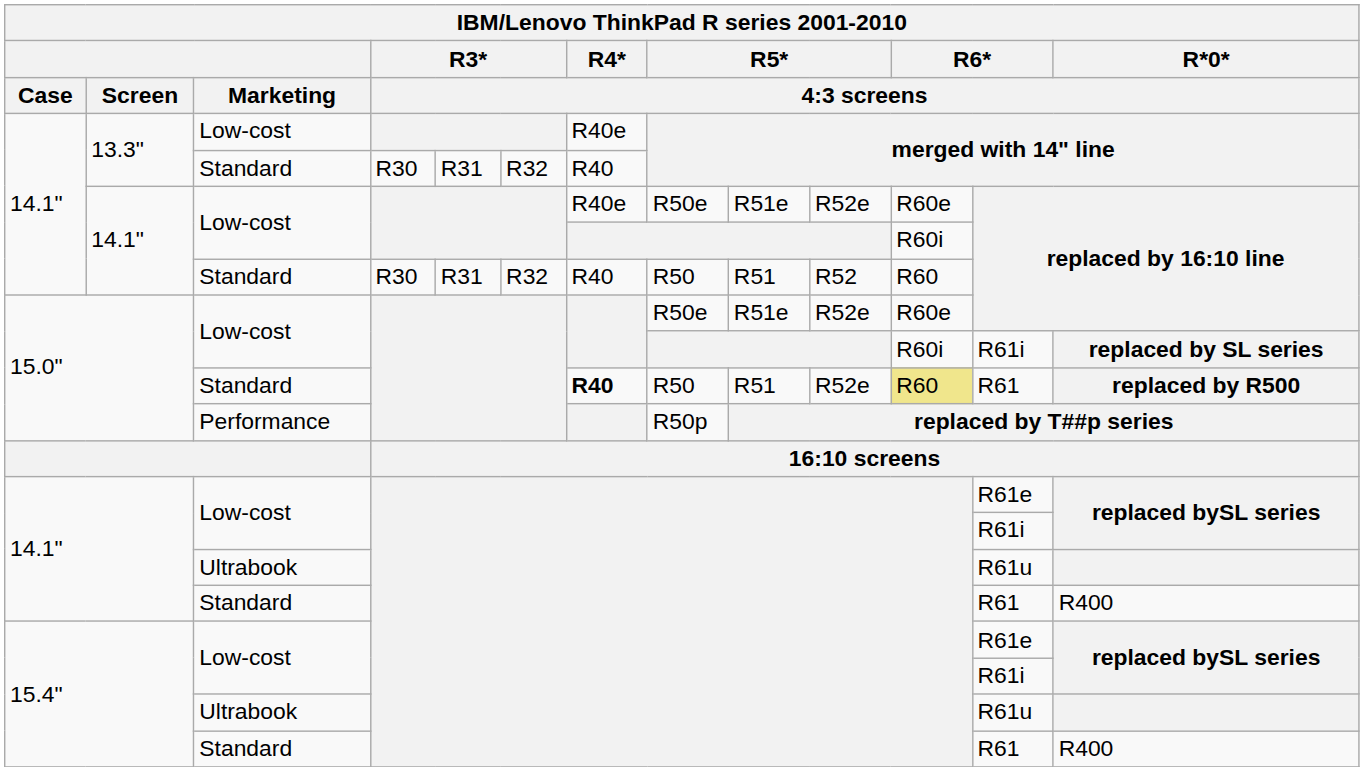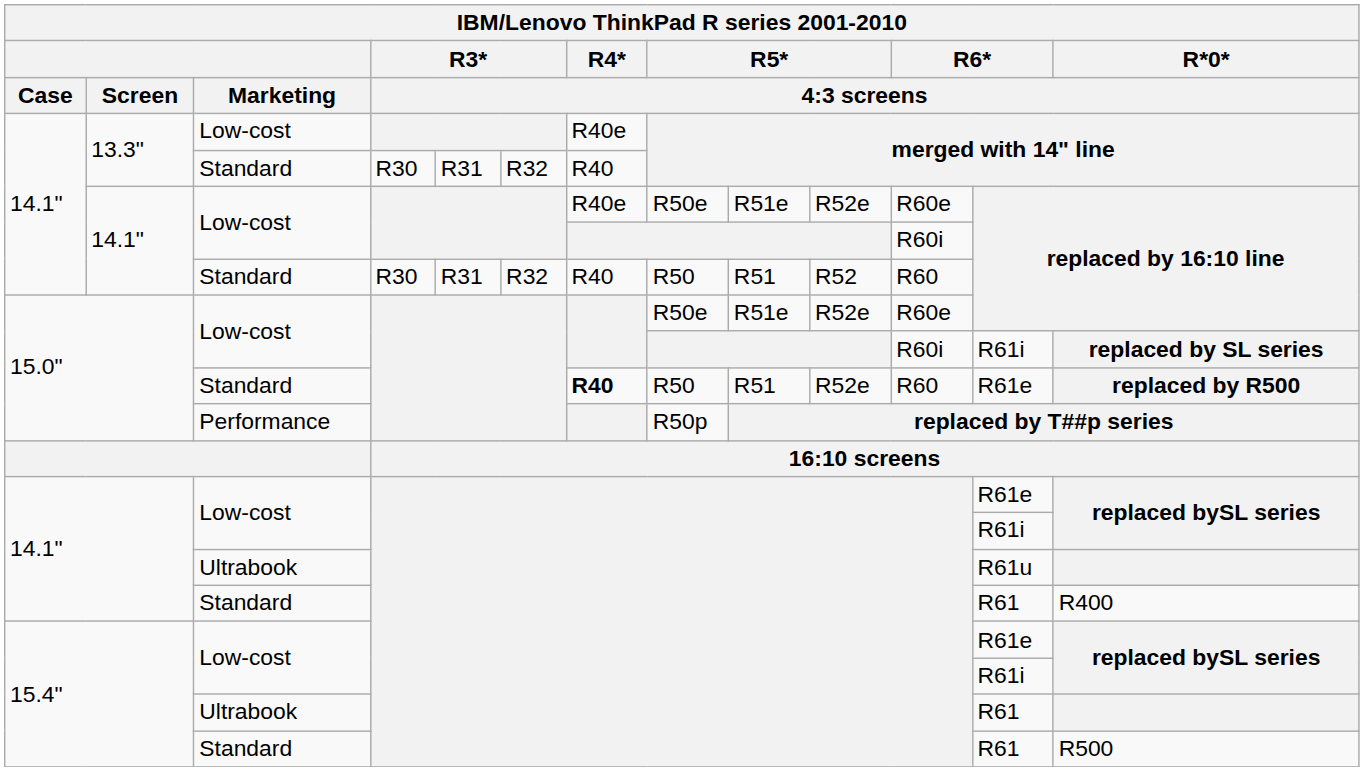15.0" / Standard | column 11: khaki background -> no background
15.0" / Standard | column 12: R61 -> R61e
15.4" / Ultrabook | column 12: R61u -> R61
15.4" / Standard | R*0* / 4:3 screens: R400 -> R500
